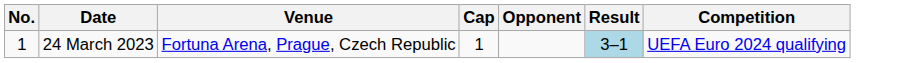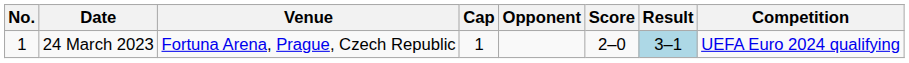+ column: Score | 2–0
